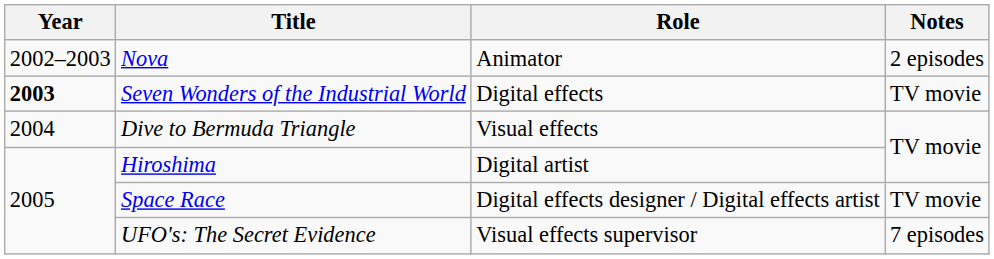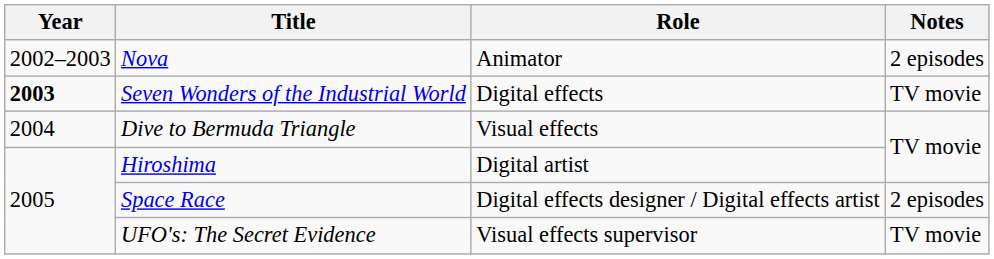Space Race | Notes: TV movie -> 2 episodes
UFO's: The Secret Evidence | Notes: 7 episodes -> TV movie
